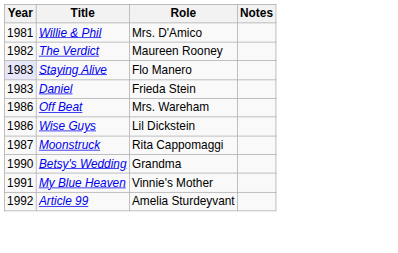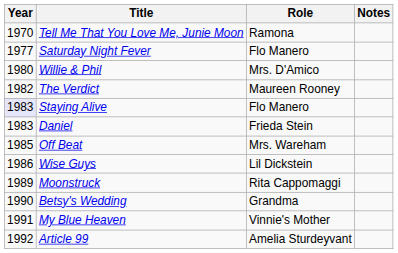+ row: 1970 | Tell Me That You Love Me, Junie Moon | Ramona
+ row: 1977 | Saturday Night Fever | Flo Manero
Willie & Phil | Year: 1981 -> 1980
Off Beat | Year: 1986 -> 1985
Moonstruck | Year: 1987 -> 1989
